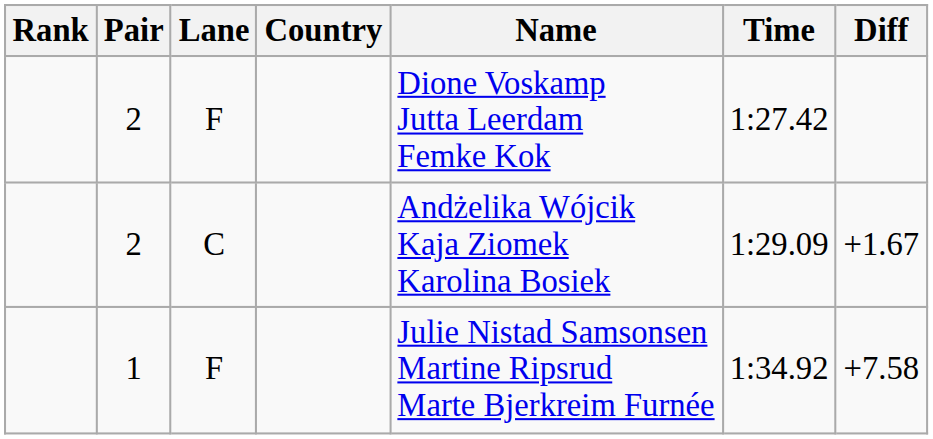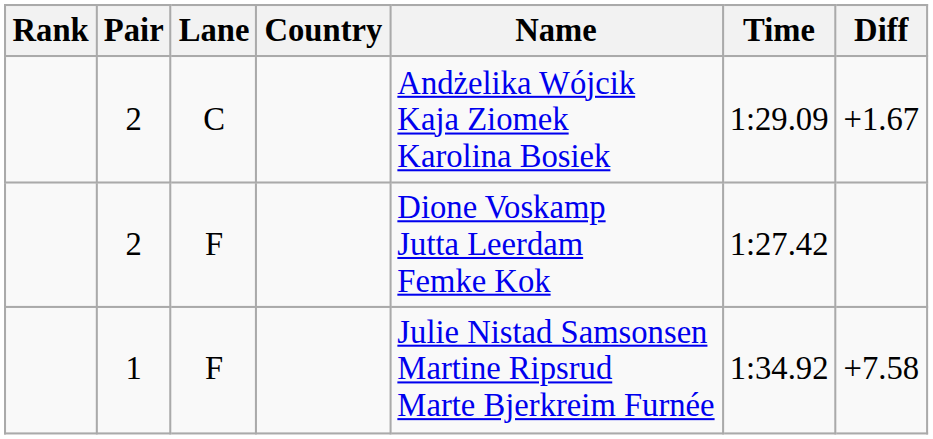rows swapped: 2 / F <-> 2 / C
